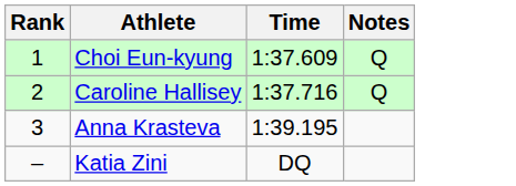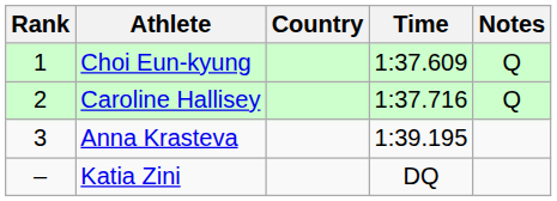+ column: Country
